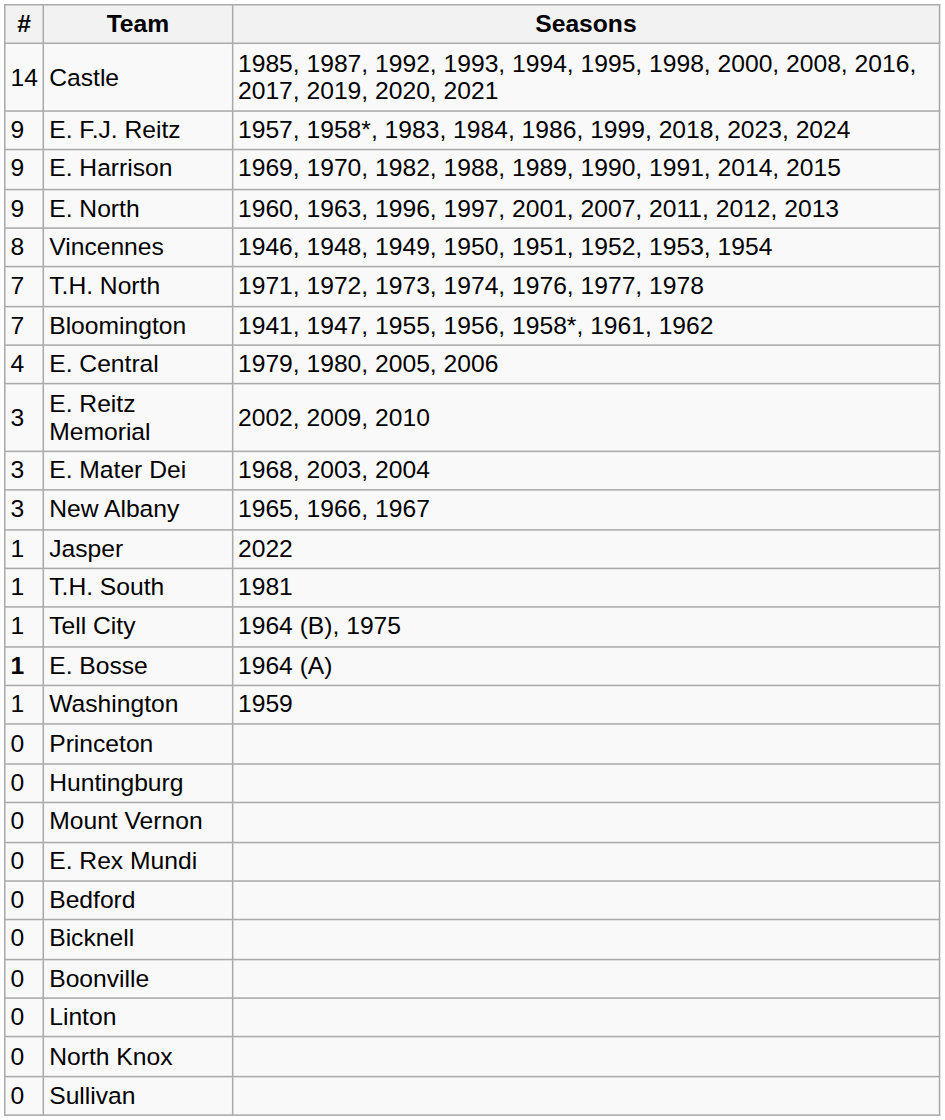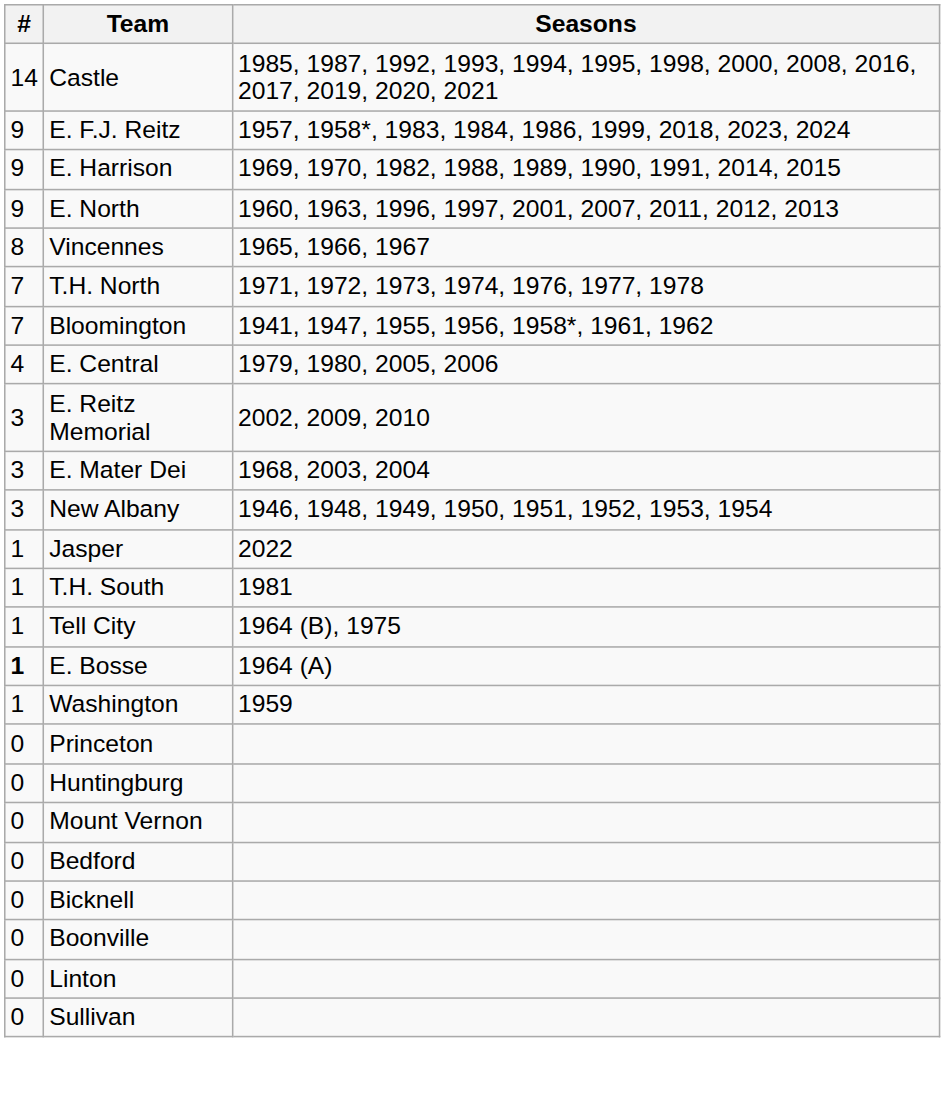Vincennes | Seasons: 1946, 1948, 1949, 1950, 1951, 1952, 1953, 1954 -> 1965, 1966, 1967
New Albany | Seasons: 1965, 1966, 1967 -> 1946, 1948, 1949, 1950, 1951, 1952, 1953, 1954
- row: 0 | E. Rex Mundi
- row: 0 | North Knox
